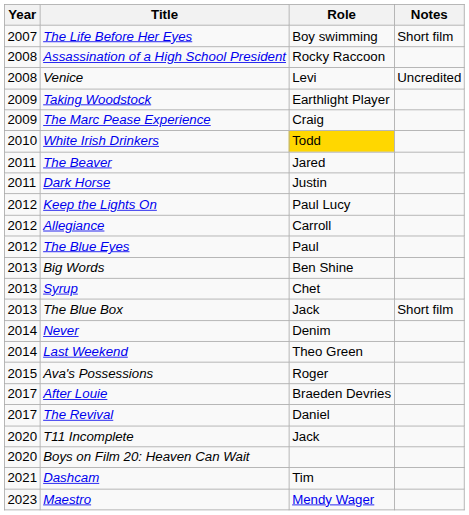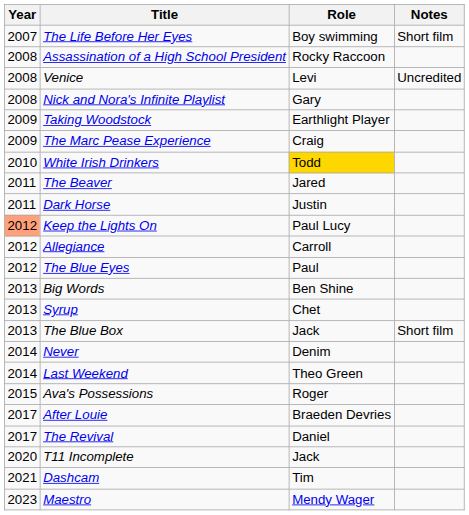+ row: 2008 | Nick and Nora's Infinite Playlist | Gary
Keep the Lights On | Year: no background -> lightsalmon background
- row: 2020 | Boys on Film 20: Heaven Can Wait
